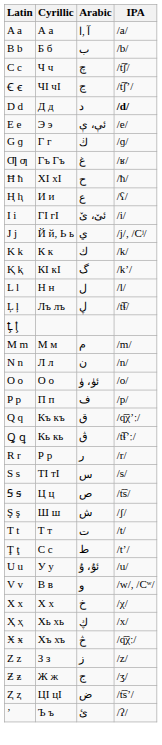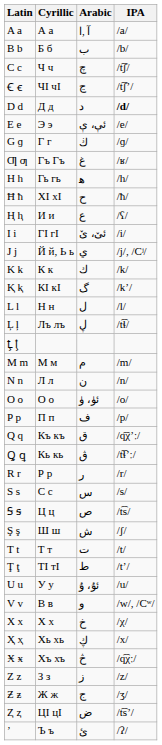+ row: H h | Гь гь | ﻫ | /h/
S s | Cyrillic: ТӀ тӀ -> С с
Ţ ţ | Cyrillic: С с -> ТӀ тӀ
